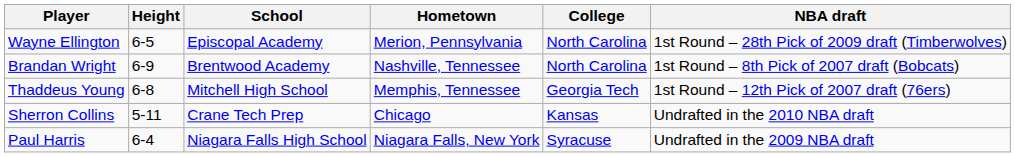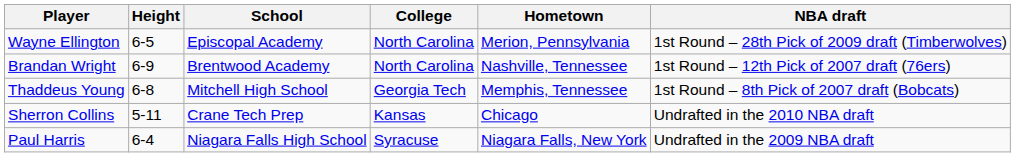columns swapped: Hometown <-> College
Brandan Wright | NBA draft: 1st Round – 8th Pick of 2007 draft (Bobcats) -> 1st Round – 12th Pick of 2007 draft (76ers)
Thaddeus Young | NBA draft: 1st Round – 12th Pick of 2007 draft (76ers) -> 1st Round – 8th Pick of 2007 draft (Bobcats)
